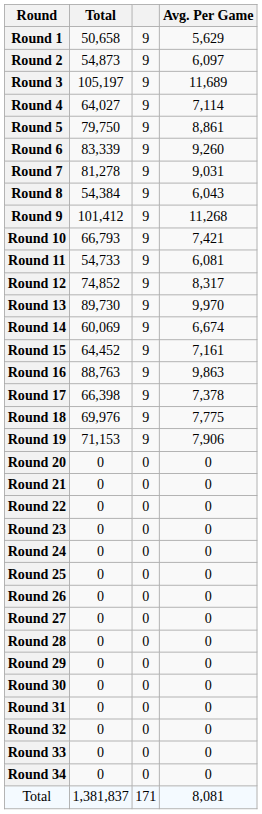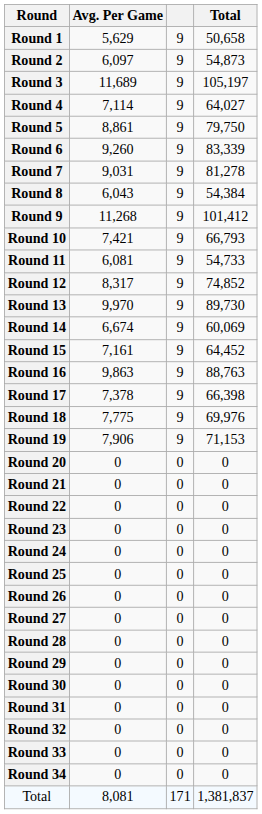columns swapped: Total <-> Avg. Per Game
